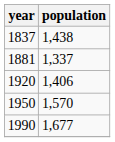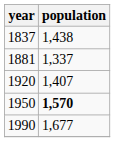1920 | population: 1,406 -> 1,407
1950 | population: normal -> bold
